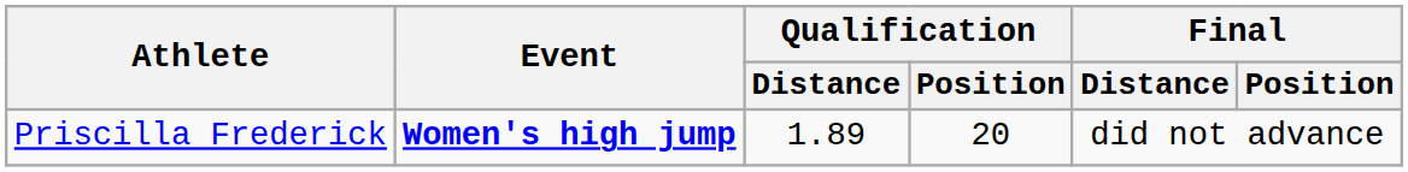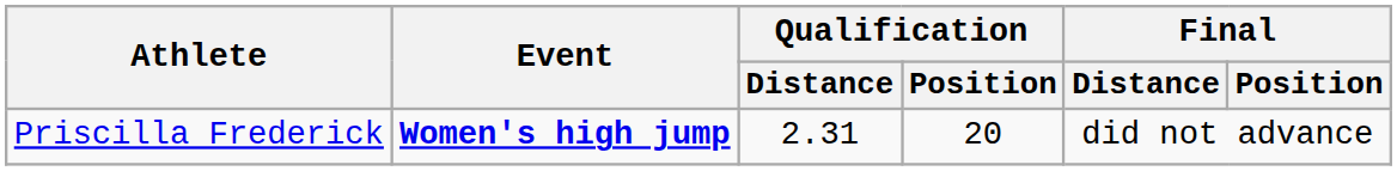Priscilla Frederick | Qualification / Distance: 1.89 -> 2.31
